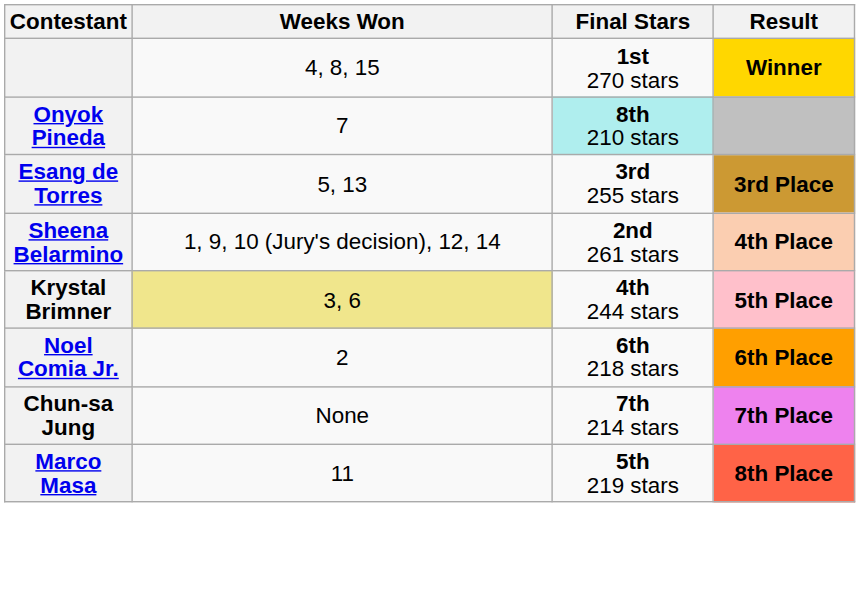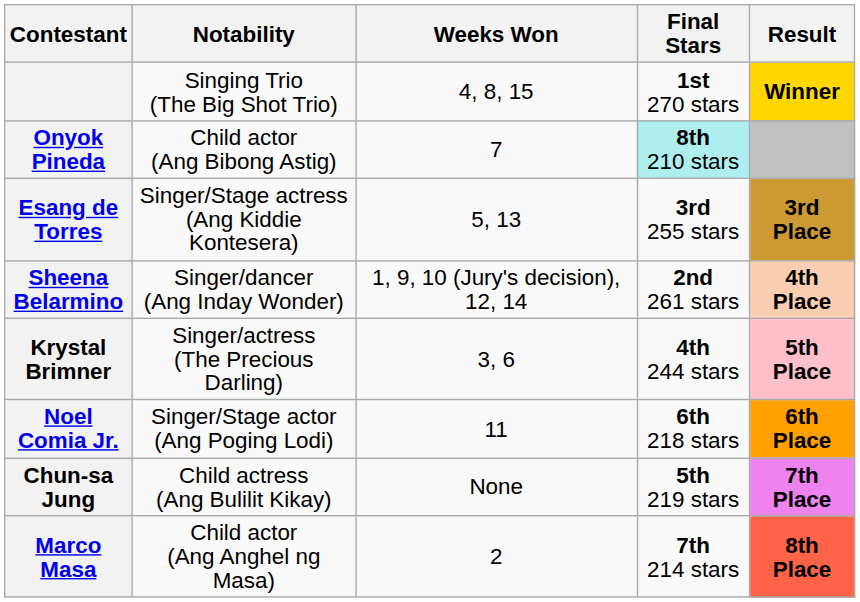+ column: Notability | Singing Trio (The Big Shot Trio) | Child actor (Ang Bibong Astig) | Singer/Stage actress (Ang Kiddie Kontesera) | Singer/dancer (Ang Inday Wonder) | Singer/actress (The Precious Darling) | Singer/Stage actor (Ang Poging Lodi) | Child actress (Ang Bulilit Kikay) | Child actor (Ang Anghel ng Masa)
Krystal Brimner | Weeks Won: khaki background -> no background
Noel Comia Jr. | Weeks Won: 2 -> 11
Chun-sa Jung | Final Stars: 7th 214 stars -> 5th 219 stars
Marco Masa | Weeks Won: 11 -> 2
Marco Masa | Final Stars: 5th 219 stars -> 7th 214 stars
